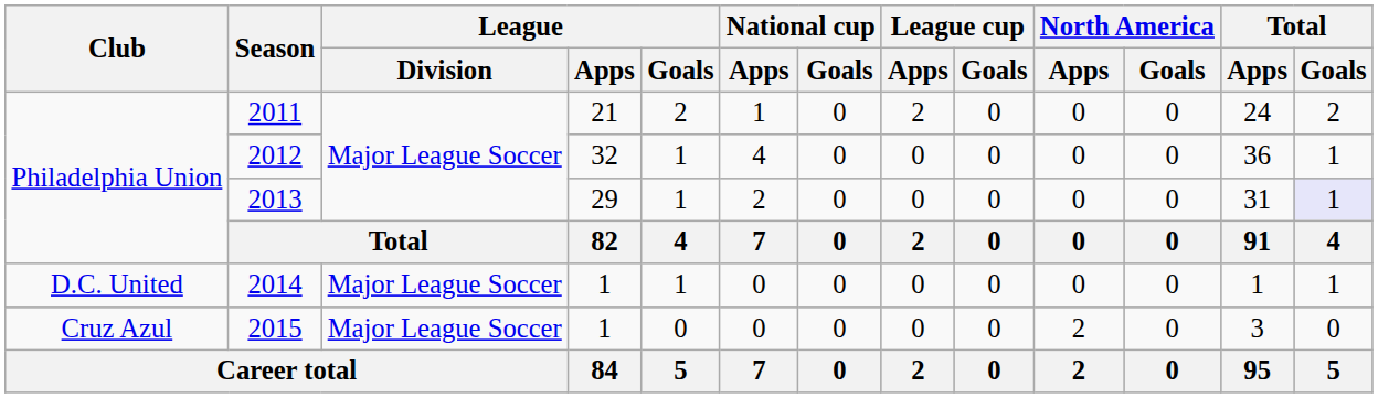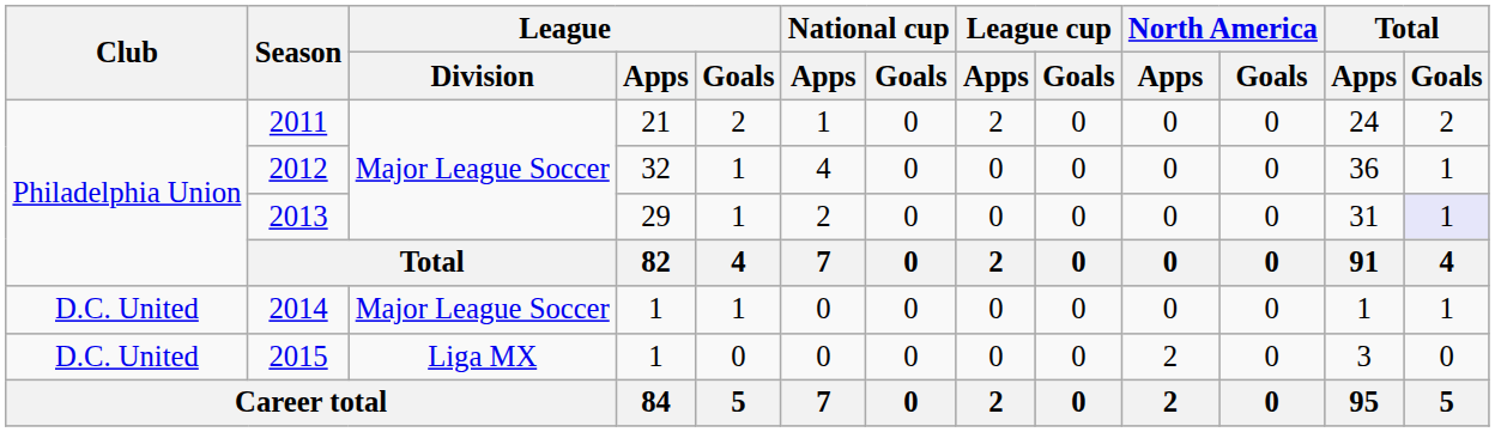2015 | Club: Cruz Azul -> D.C. United
2015 | League / Division: Major League Soccer -> Liga MX
